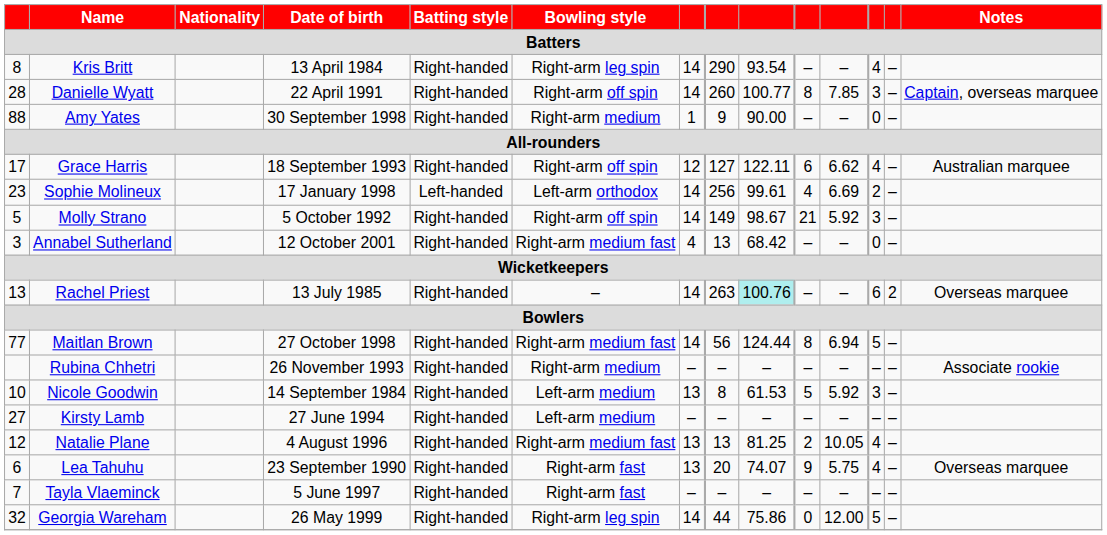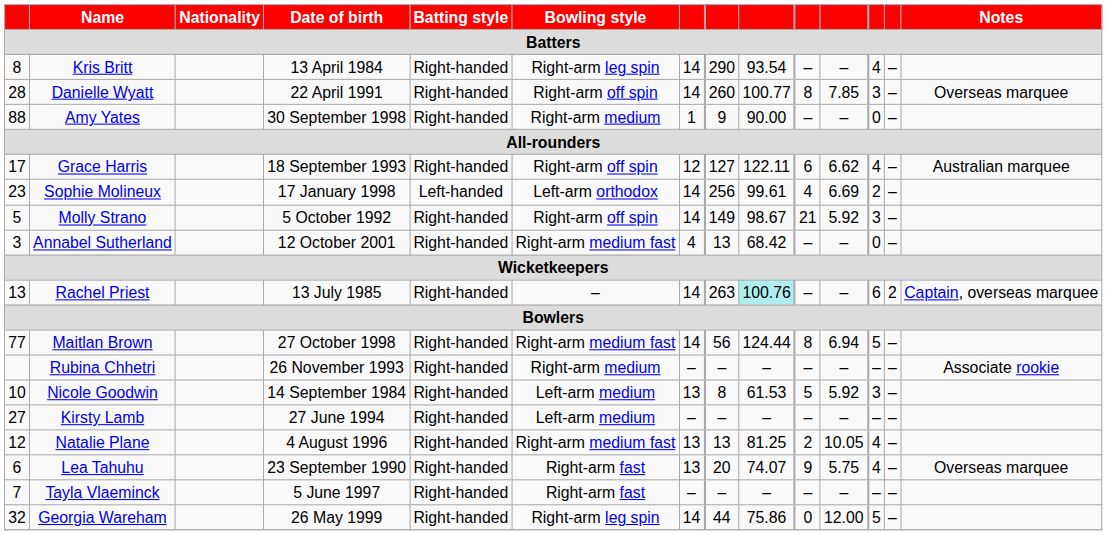Danielle Wyatt | Notes: Captain, overseas marquee -> Overseas marquee
Rachel Priest | Notes: Overseas marquee -> Captain, overseas marquee
